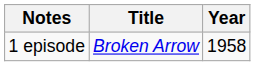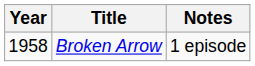columns swapped: Year <-> Notes
